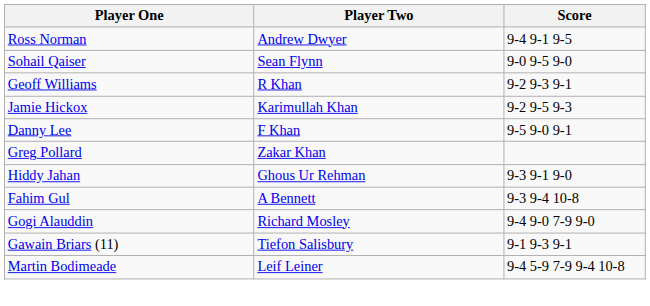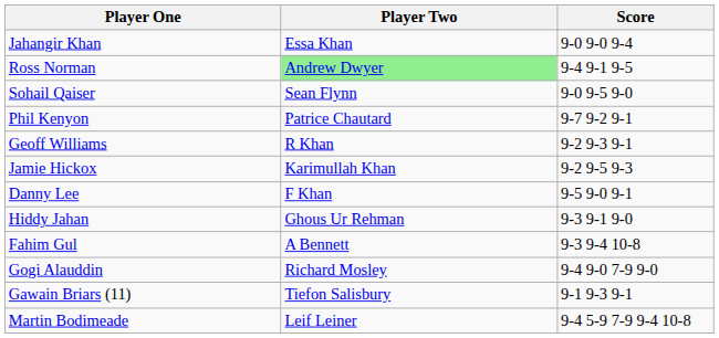+ row: Jahangir Khan | Essa Khan | 9-0 9-0 9-4
Ross Norman | Player Two: no background -> lightgreen background
+ row: Phil Kenyon | Patrice Chautard | 9-7 9-2 9-1
- row: Greg Pollard | Zakar Khan
